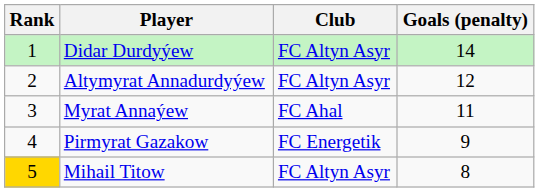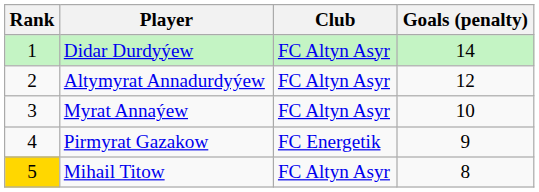Myrat Annaýew | Club: FC Ahal -> FC Altyn Asyr
Myrat Annaýew | Goals (penalty): 11 -> 10
